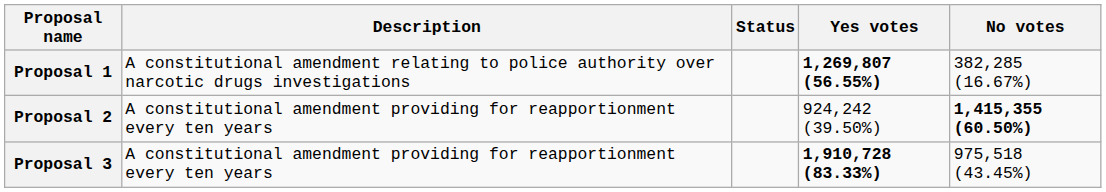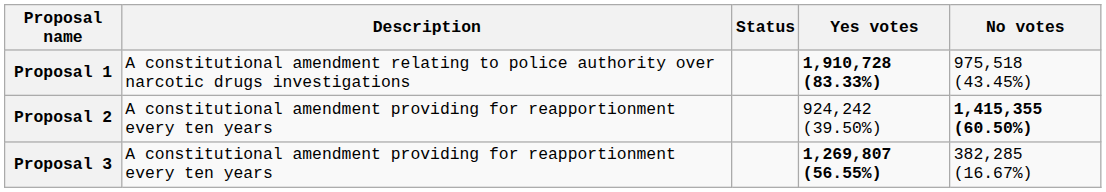Proposal 1 | Yes votes: 1,269,807 (56.55%) -> 1,910,728 (83.33%)
Proposal 1 | No votes: 382,285 (16.67%) -> 975,518 (43.45%)
Proposal 3 | Yes votes: 1,910,728 (83.33%) -> 1,269,807 (56.55%)
Proposal 3 | No votes: 975,518 (43.45%) -> 382,285 (16.67%)
